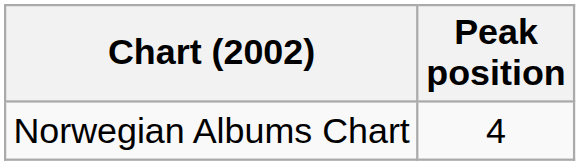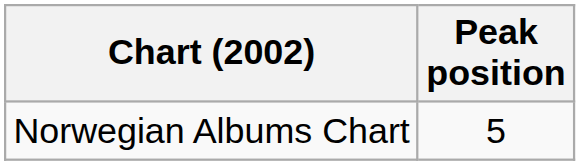Norwegian Albums Chart | Peak position: 4 -> 5
